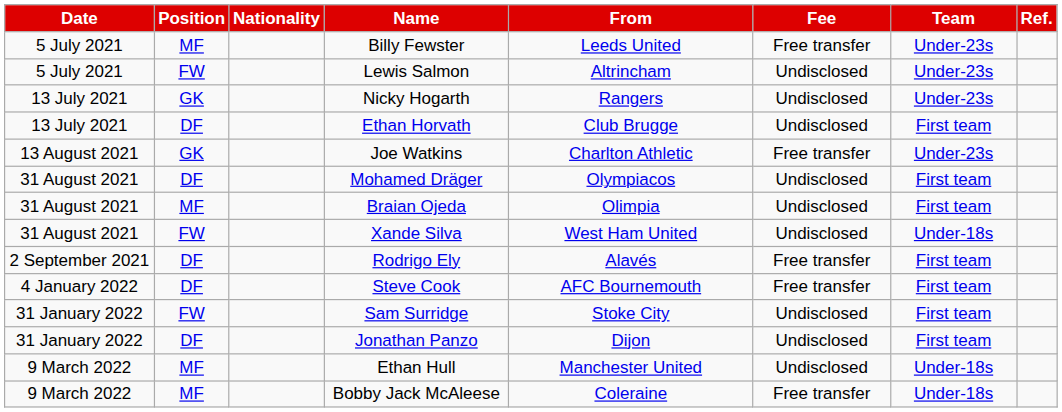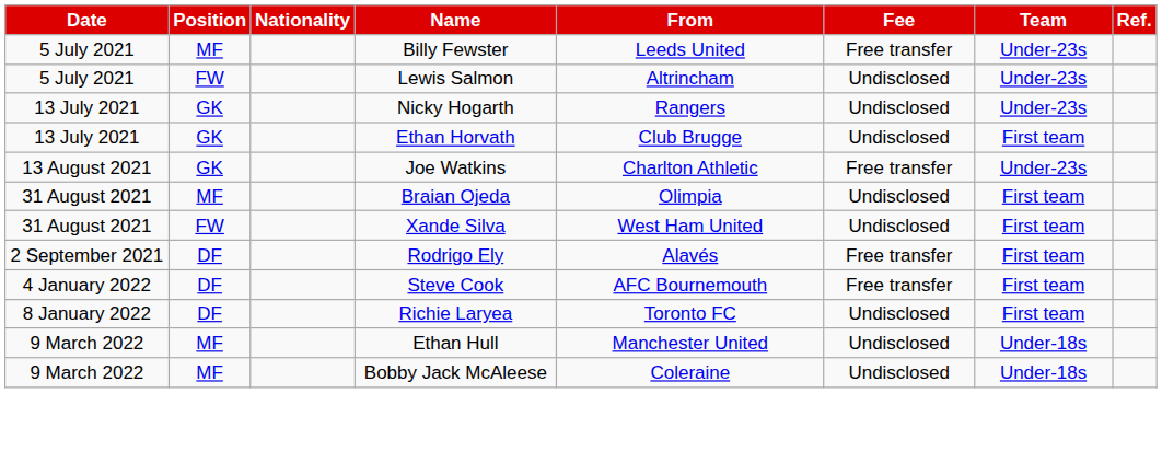Ethan Horvath | Position: DF -> GK
- row: 31 August 2021 | DF | Mohamed Dräger | Olympiacos | Undisclosed | First team
Xande Silva | Team: Under-18s -> First team
+ row: 8 January 2022 | DF | Richie Laryea | Toronto FC | Undisclosed | First team
- row: 31 January 2022 | FW | Sam Surridge | Stoke City | Undisclosed | First team
- row: 31 January 2022 | DF | Jonathan Panzo | Dijon | Undisclosed | First team
Bobby Jack McAleese | Fee: Free transfer -> Undisclosed
